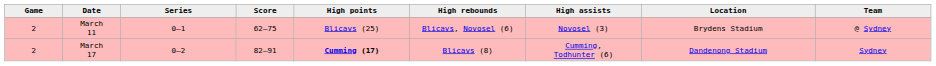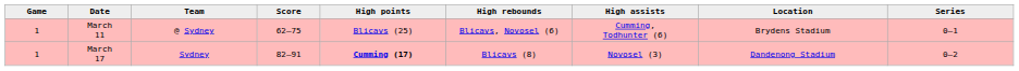columns swapped: Team <-> Series
March 11 | Game: 2 -> 1
March 11 | High assists: Novosel (3) -> Cumming, Todhunter (6)
March 17 | Game: 2 -> 1
March 17 | High assists: Cumming, Todhunter (6) -> Novosel (3)
